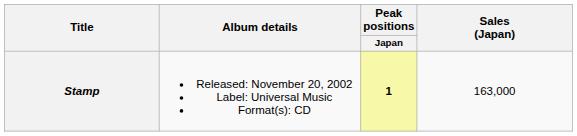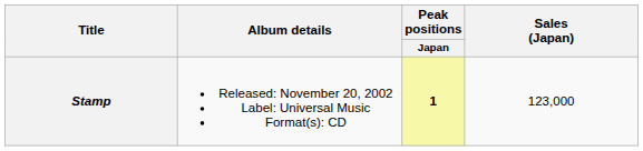Stamp | Sales (Japan): 163,000 -> 123,000
